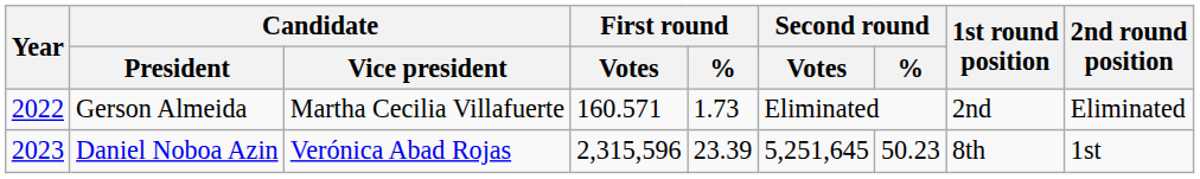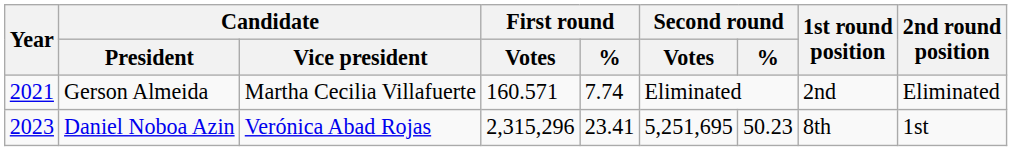Gerson Almeida | Year: 2022 -> 2021
Gerson Almeida | First round / %: 1.73 -> 7.74
Daniel Noboa Azin | First round / Votes: 2,315,596 -> 2,315,296
Daniel Noboa Azin | First round / %: 23.39 -> 23.41
Daniel Noboa Azin | Second round / Votes: 5,251,645 -> 5,251,695
